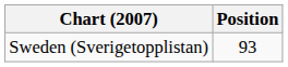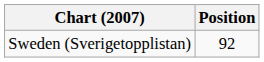Sweden (Sverigetopplistan) | Position: 93 -> 92
